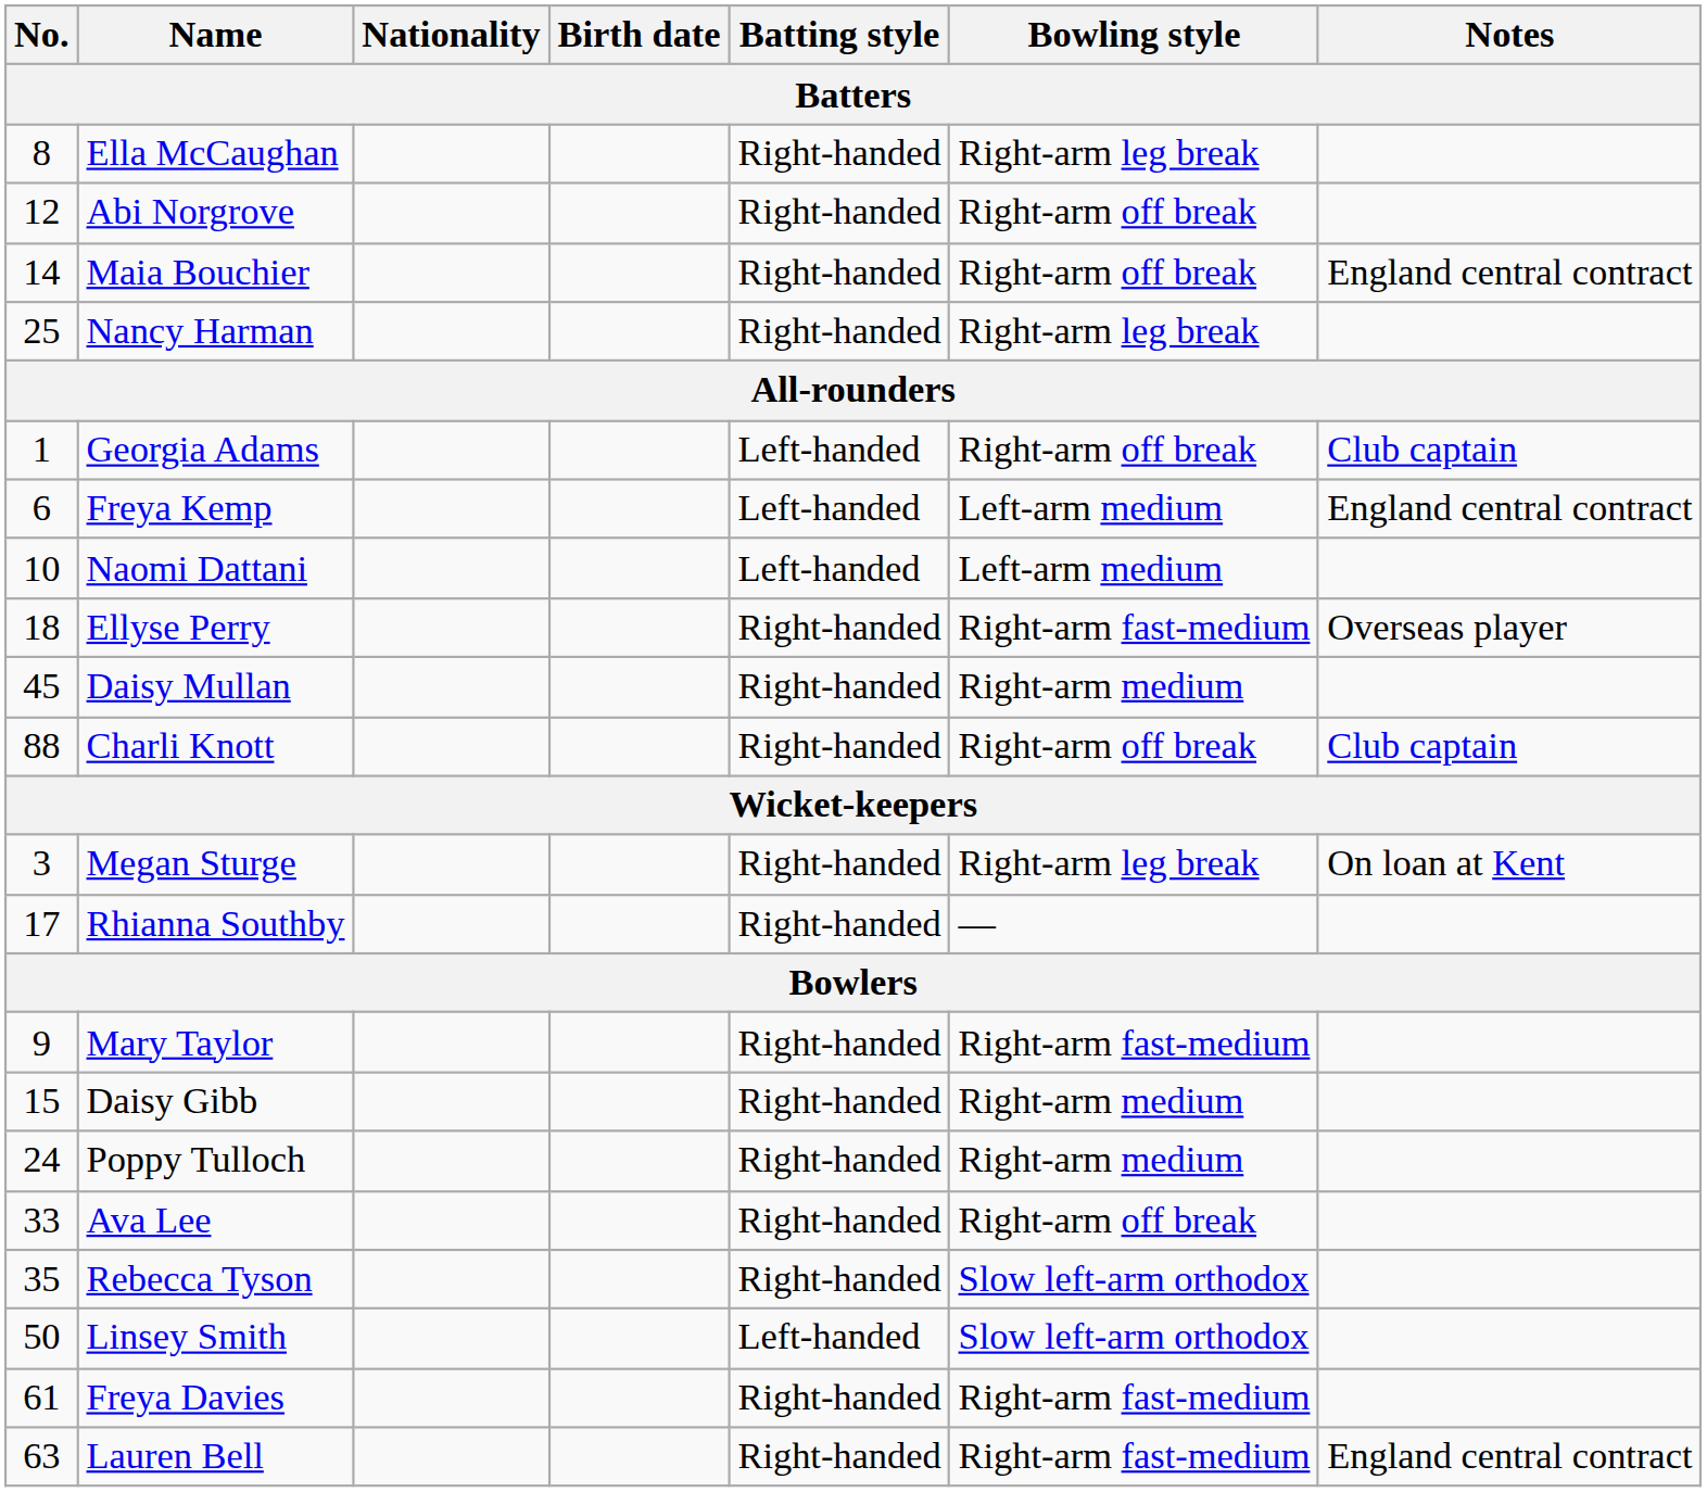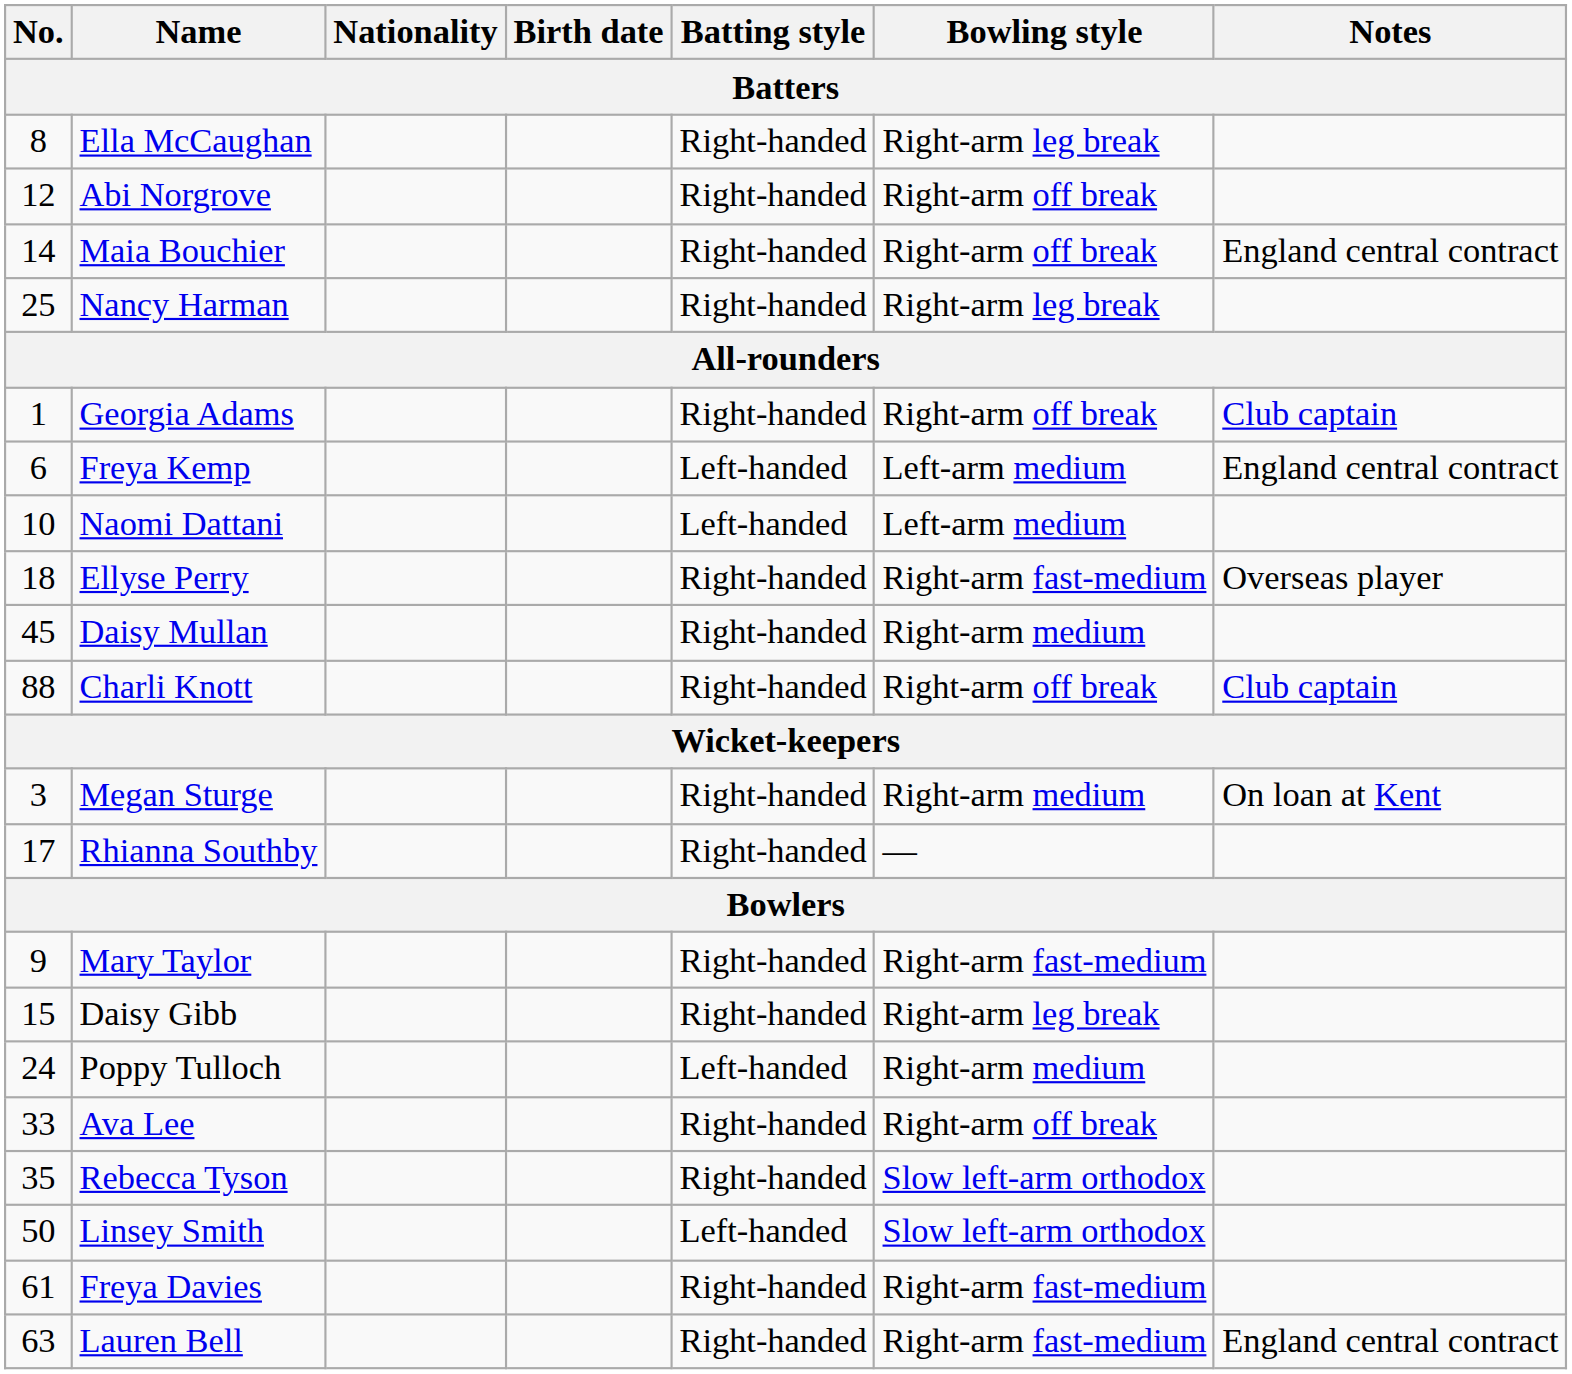Georgia Adams | Batting style: Left-handed -> Right-handed
Megan Sturge | Bowling style: Right-arm leg break -> Right-arm medium
Daisy Gibb | Bowling style: Right-arm medium -> Right-arm leg break
Poppy Tulloch | Batting style: Right-handed -> Left-handed
